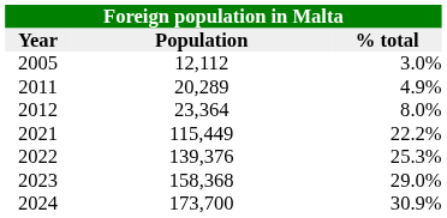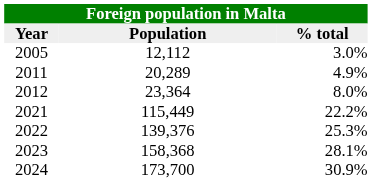2023 | % total: 29.0% -> 28.1%
